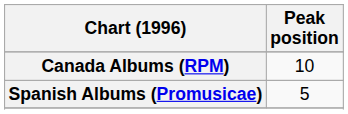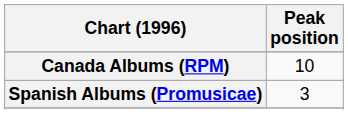Spanish Albums (Promusicae) | Peak position: 5 -> 3
